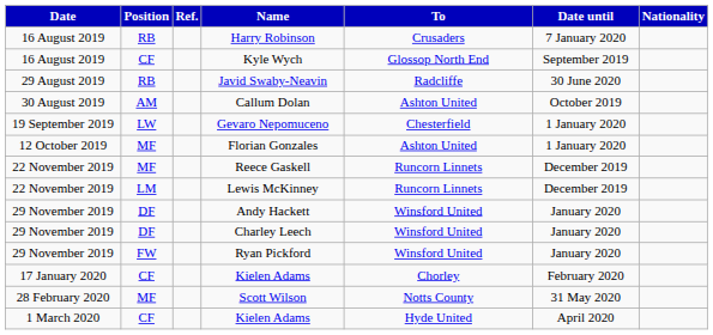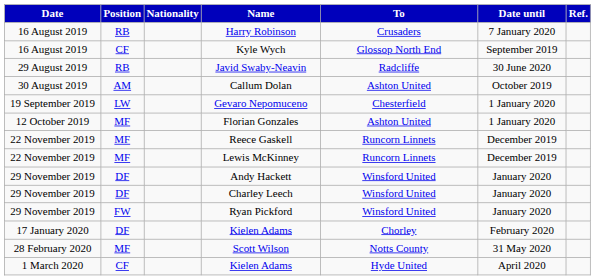columns swapped: Nationality <-> Ref.
Lewis McKinney | Position: LM -> MF
17 January 2020 / Kielen Adams | Position: CF -> DF
